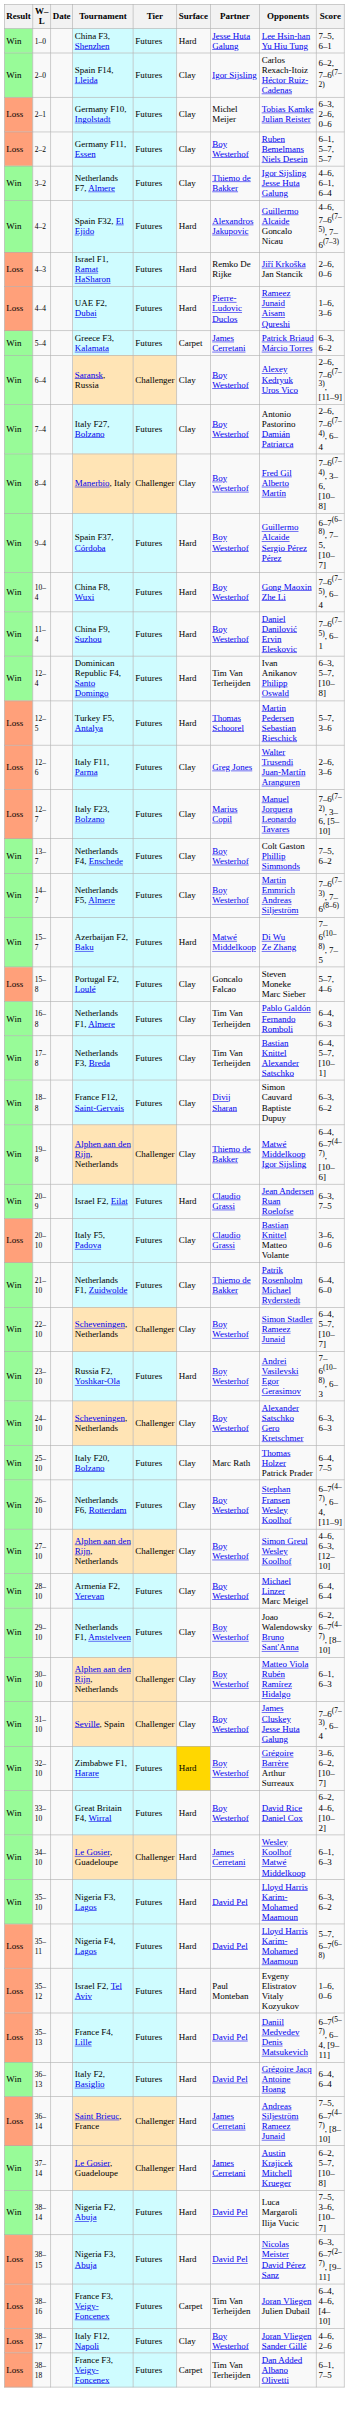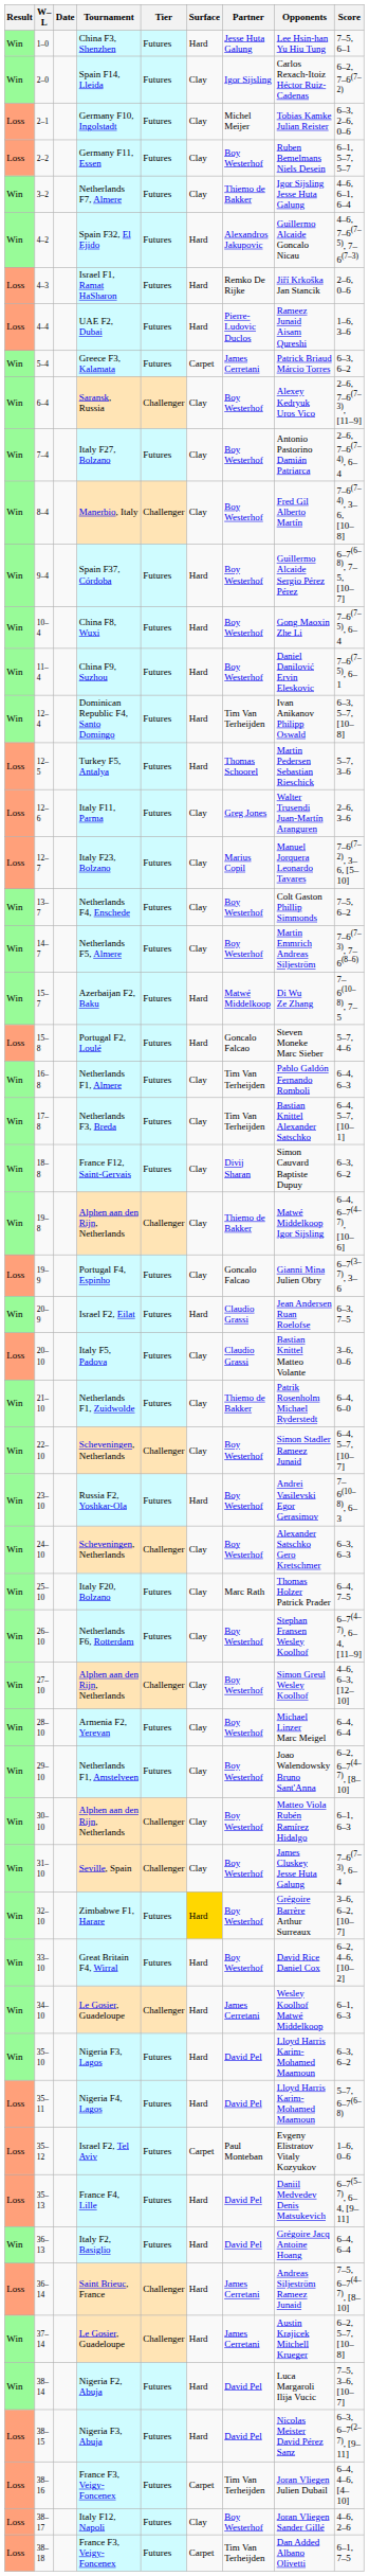Portugal F2, Loulé | Surface: Clay -> Hard
+ row: Loss | 19–9 | Portugal F4, Espinho | Futures | Clay | Goncalo Falcao | Gianni Mina Julien Obry | 6–7(3–7), 3–6
Israel F2, Tel Aviv | Surface: Hard -> Carpet
